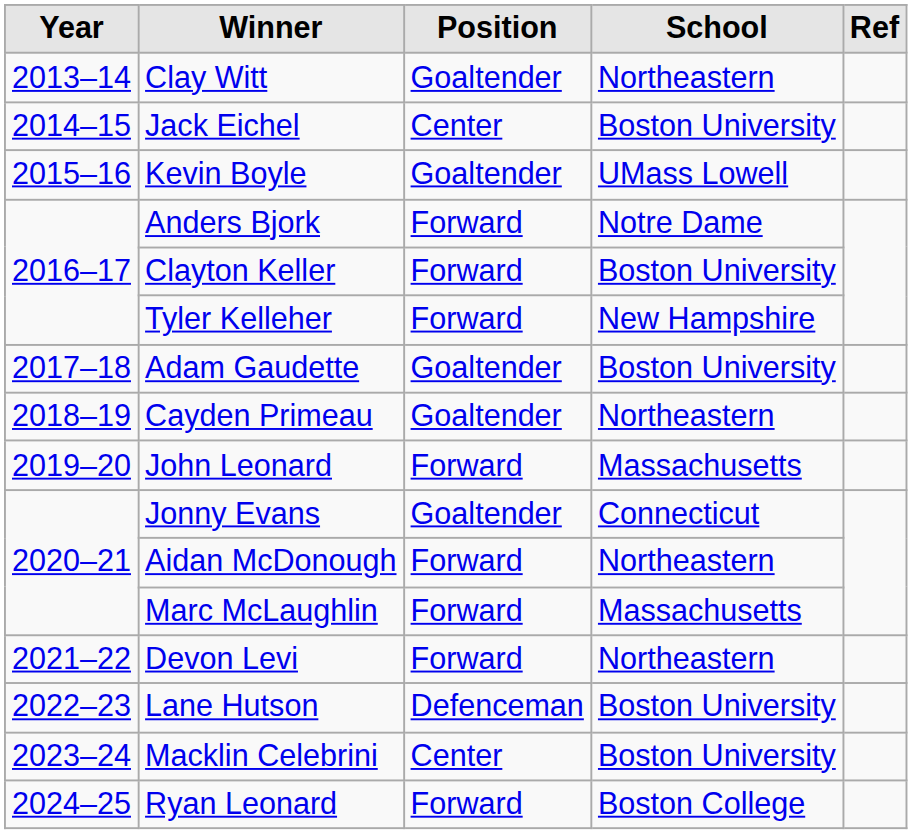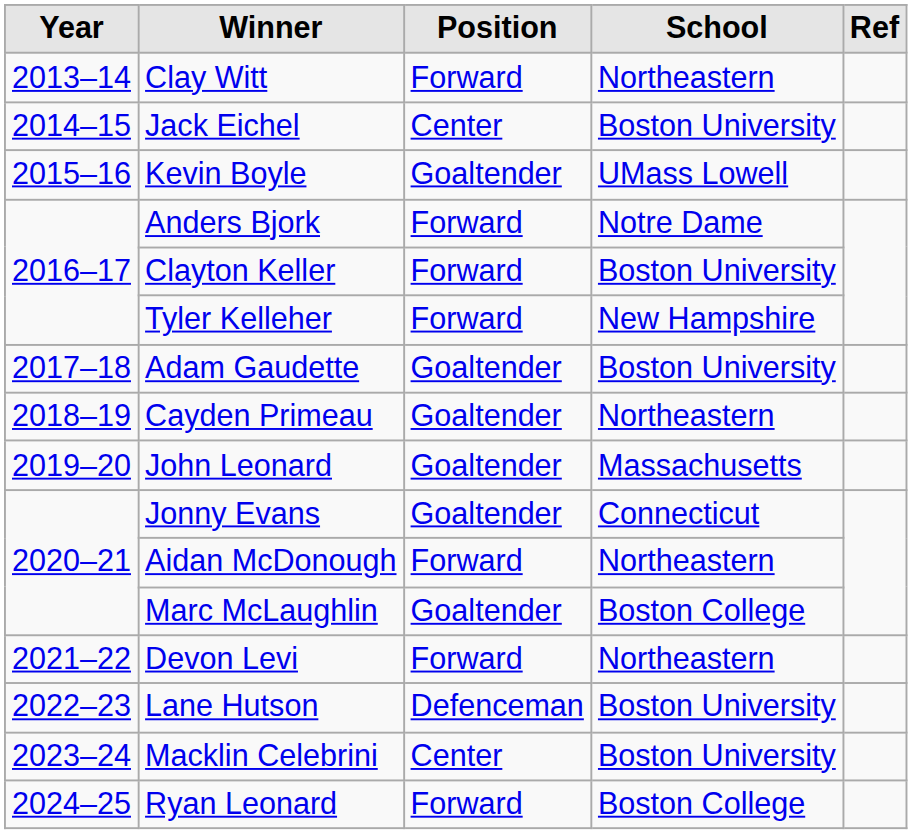Clay Witt | Position: Goaltender -> Forward
John Leonard | Position: Forward -> Goaltender
Marc McLaughlin | Position: Forward -> Goaltender
Marc McLaughlin | School: Massachusetts -> Boston College
